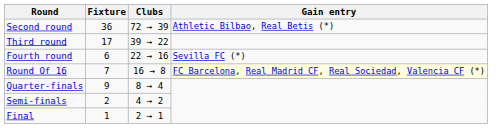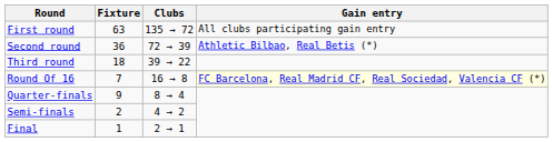+ row: First round | 63 | 135 → 72 | All clubs participating gain entry
Third round | Fixture: 17 -> 18
- row: Fourth round | 6 | 22 → 16 | Sevilla FC (*)
